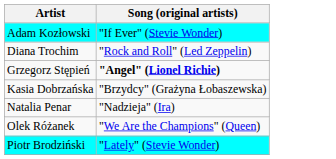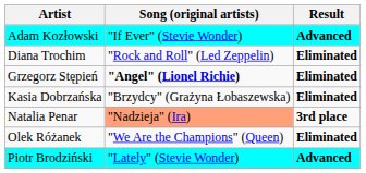+ column: Result | Advanced | Eliminated | Eliminated | Eliminated | 3rd place | Eliminated | Advanced
Natalia Penar | Song (original artists): no background -> lightsalmon background
